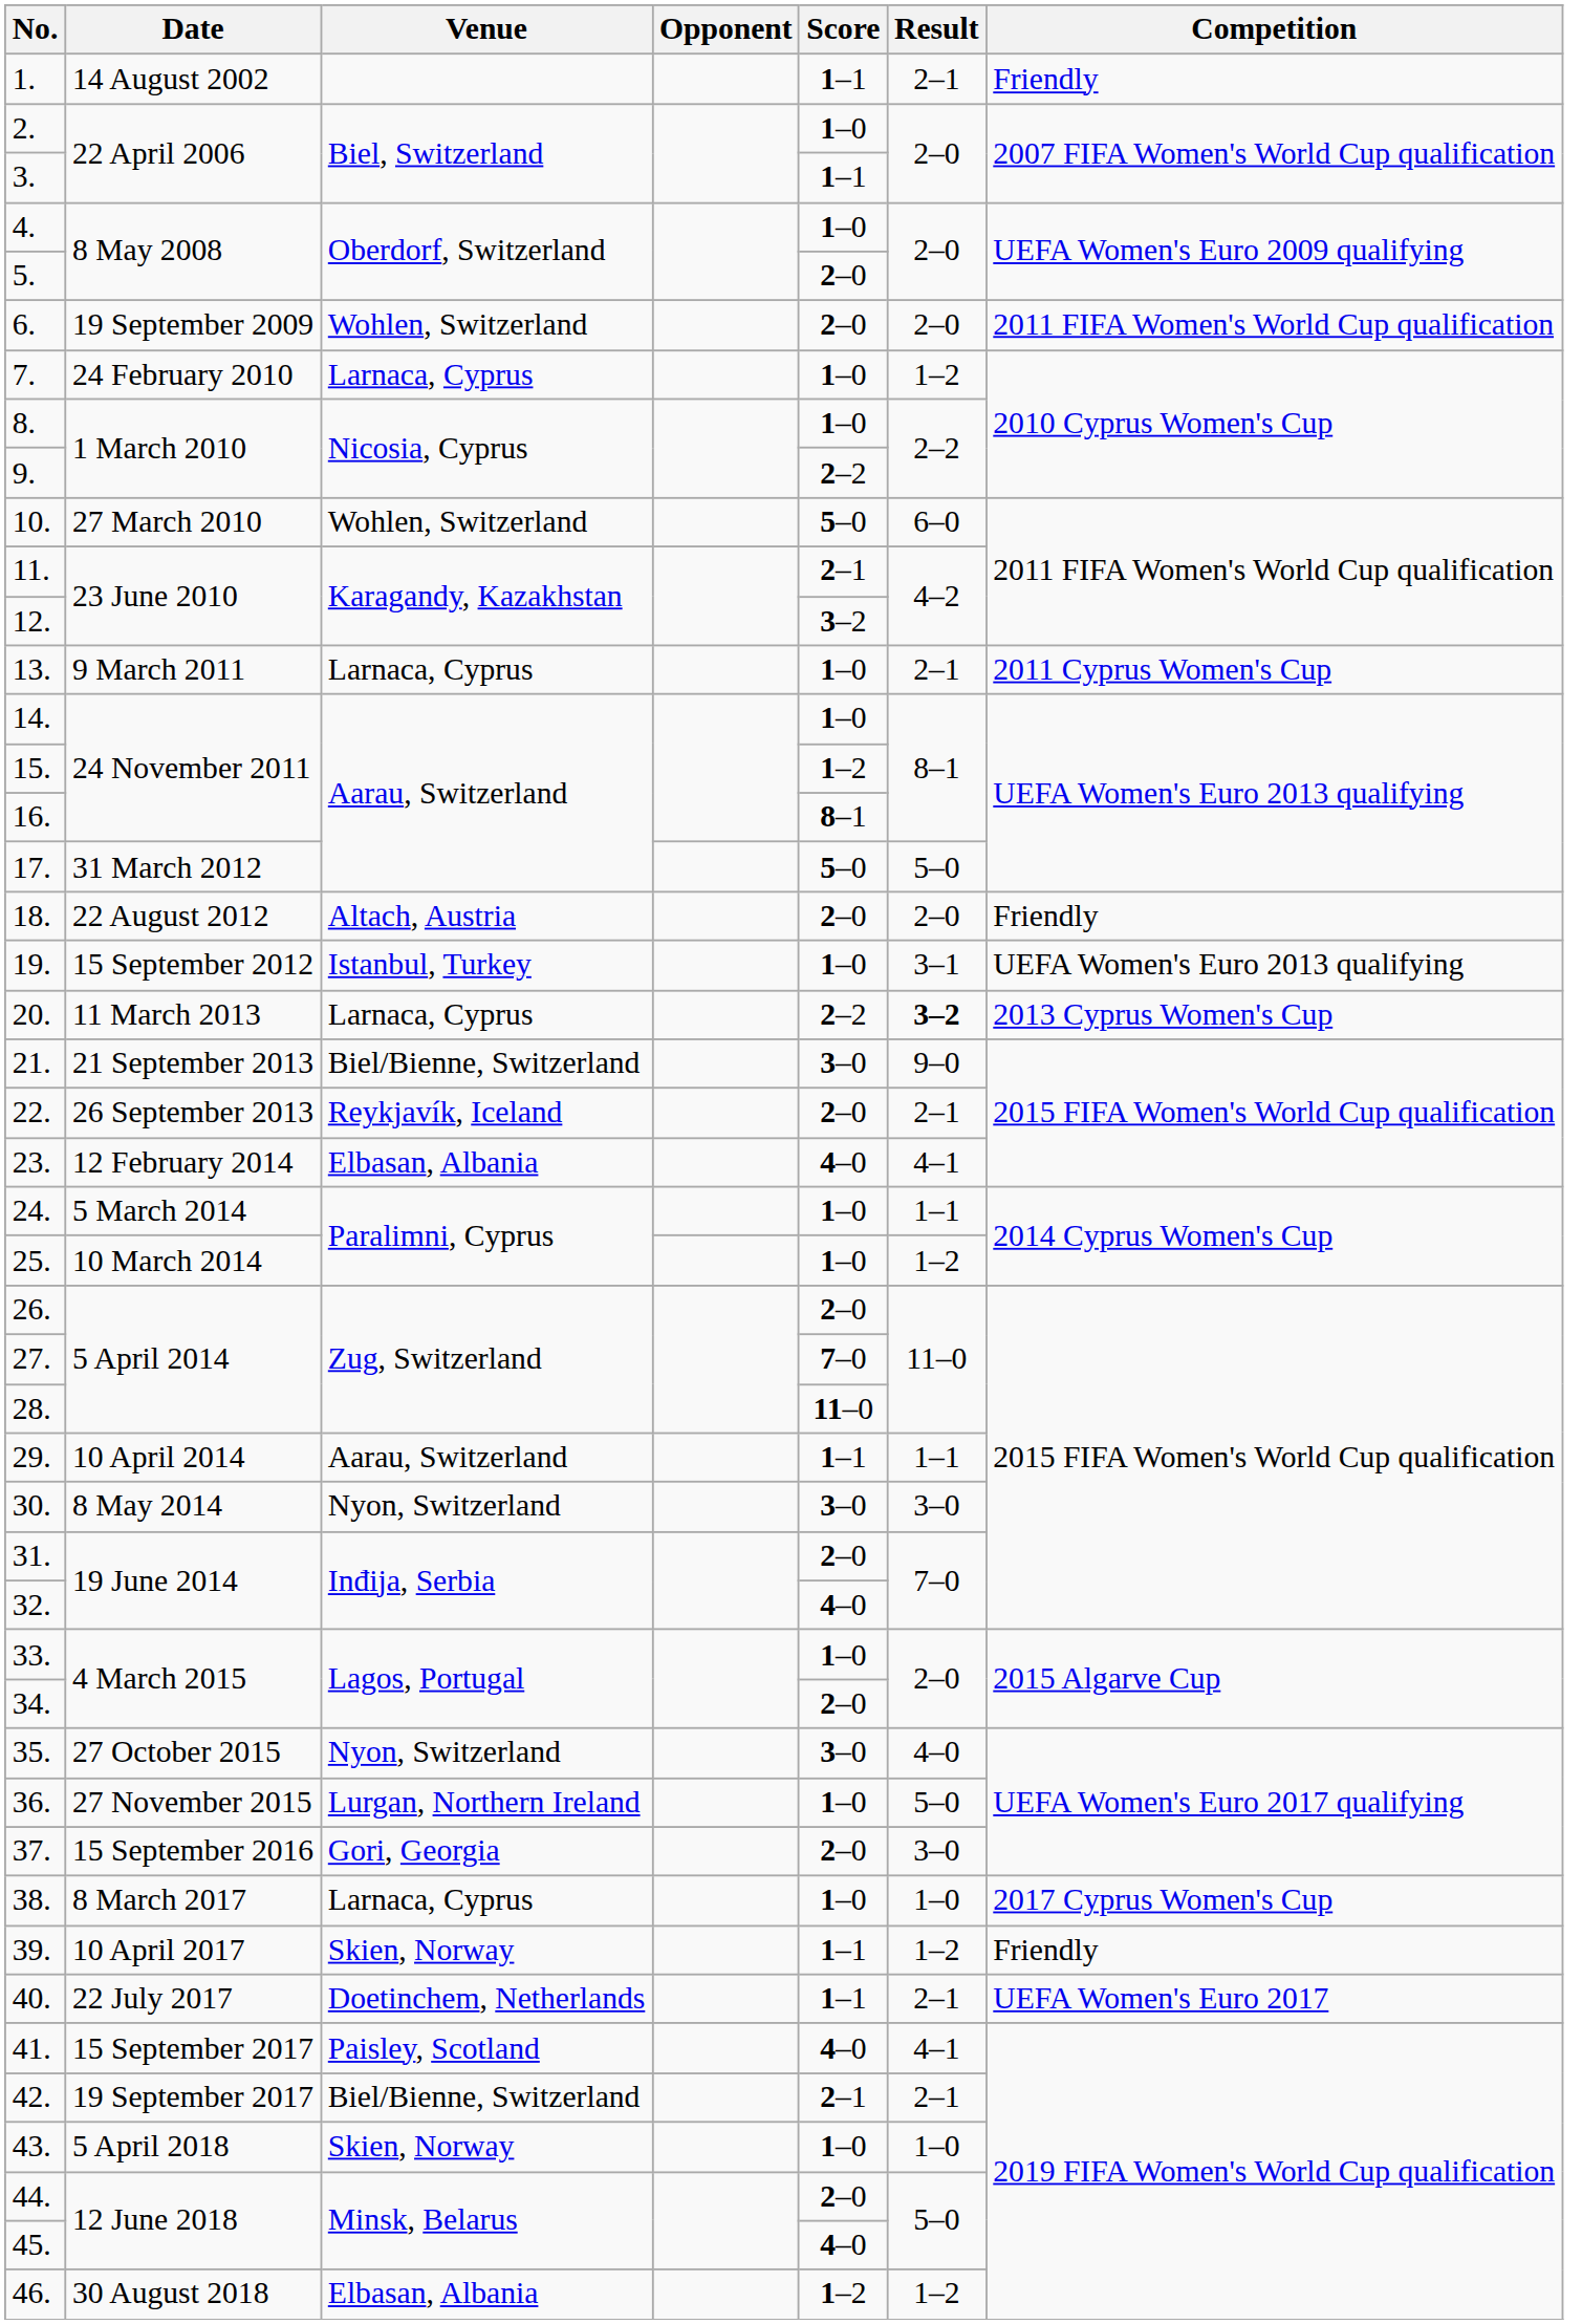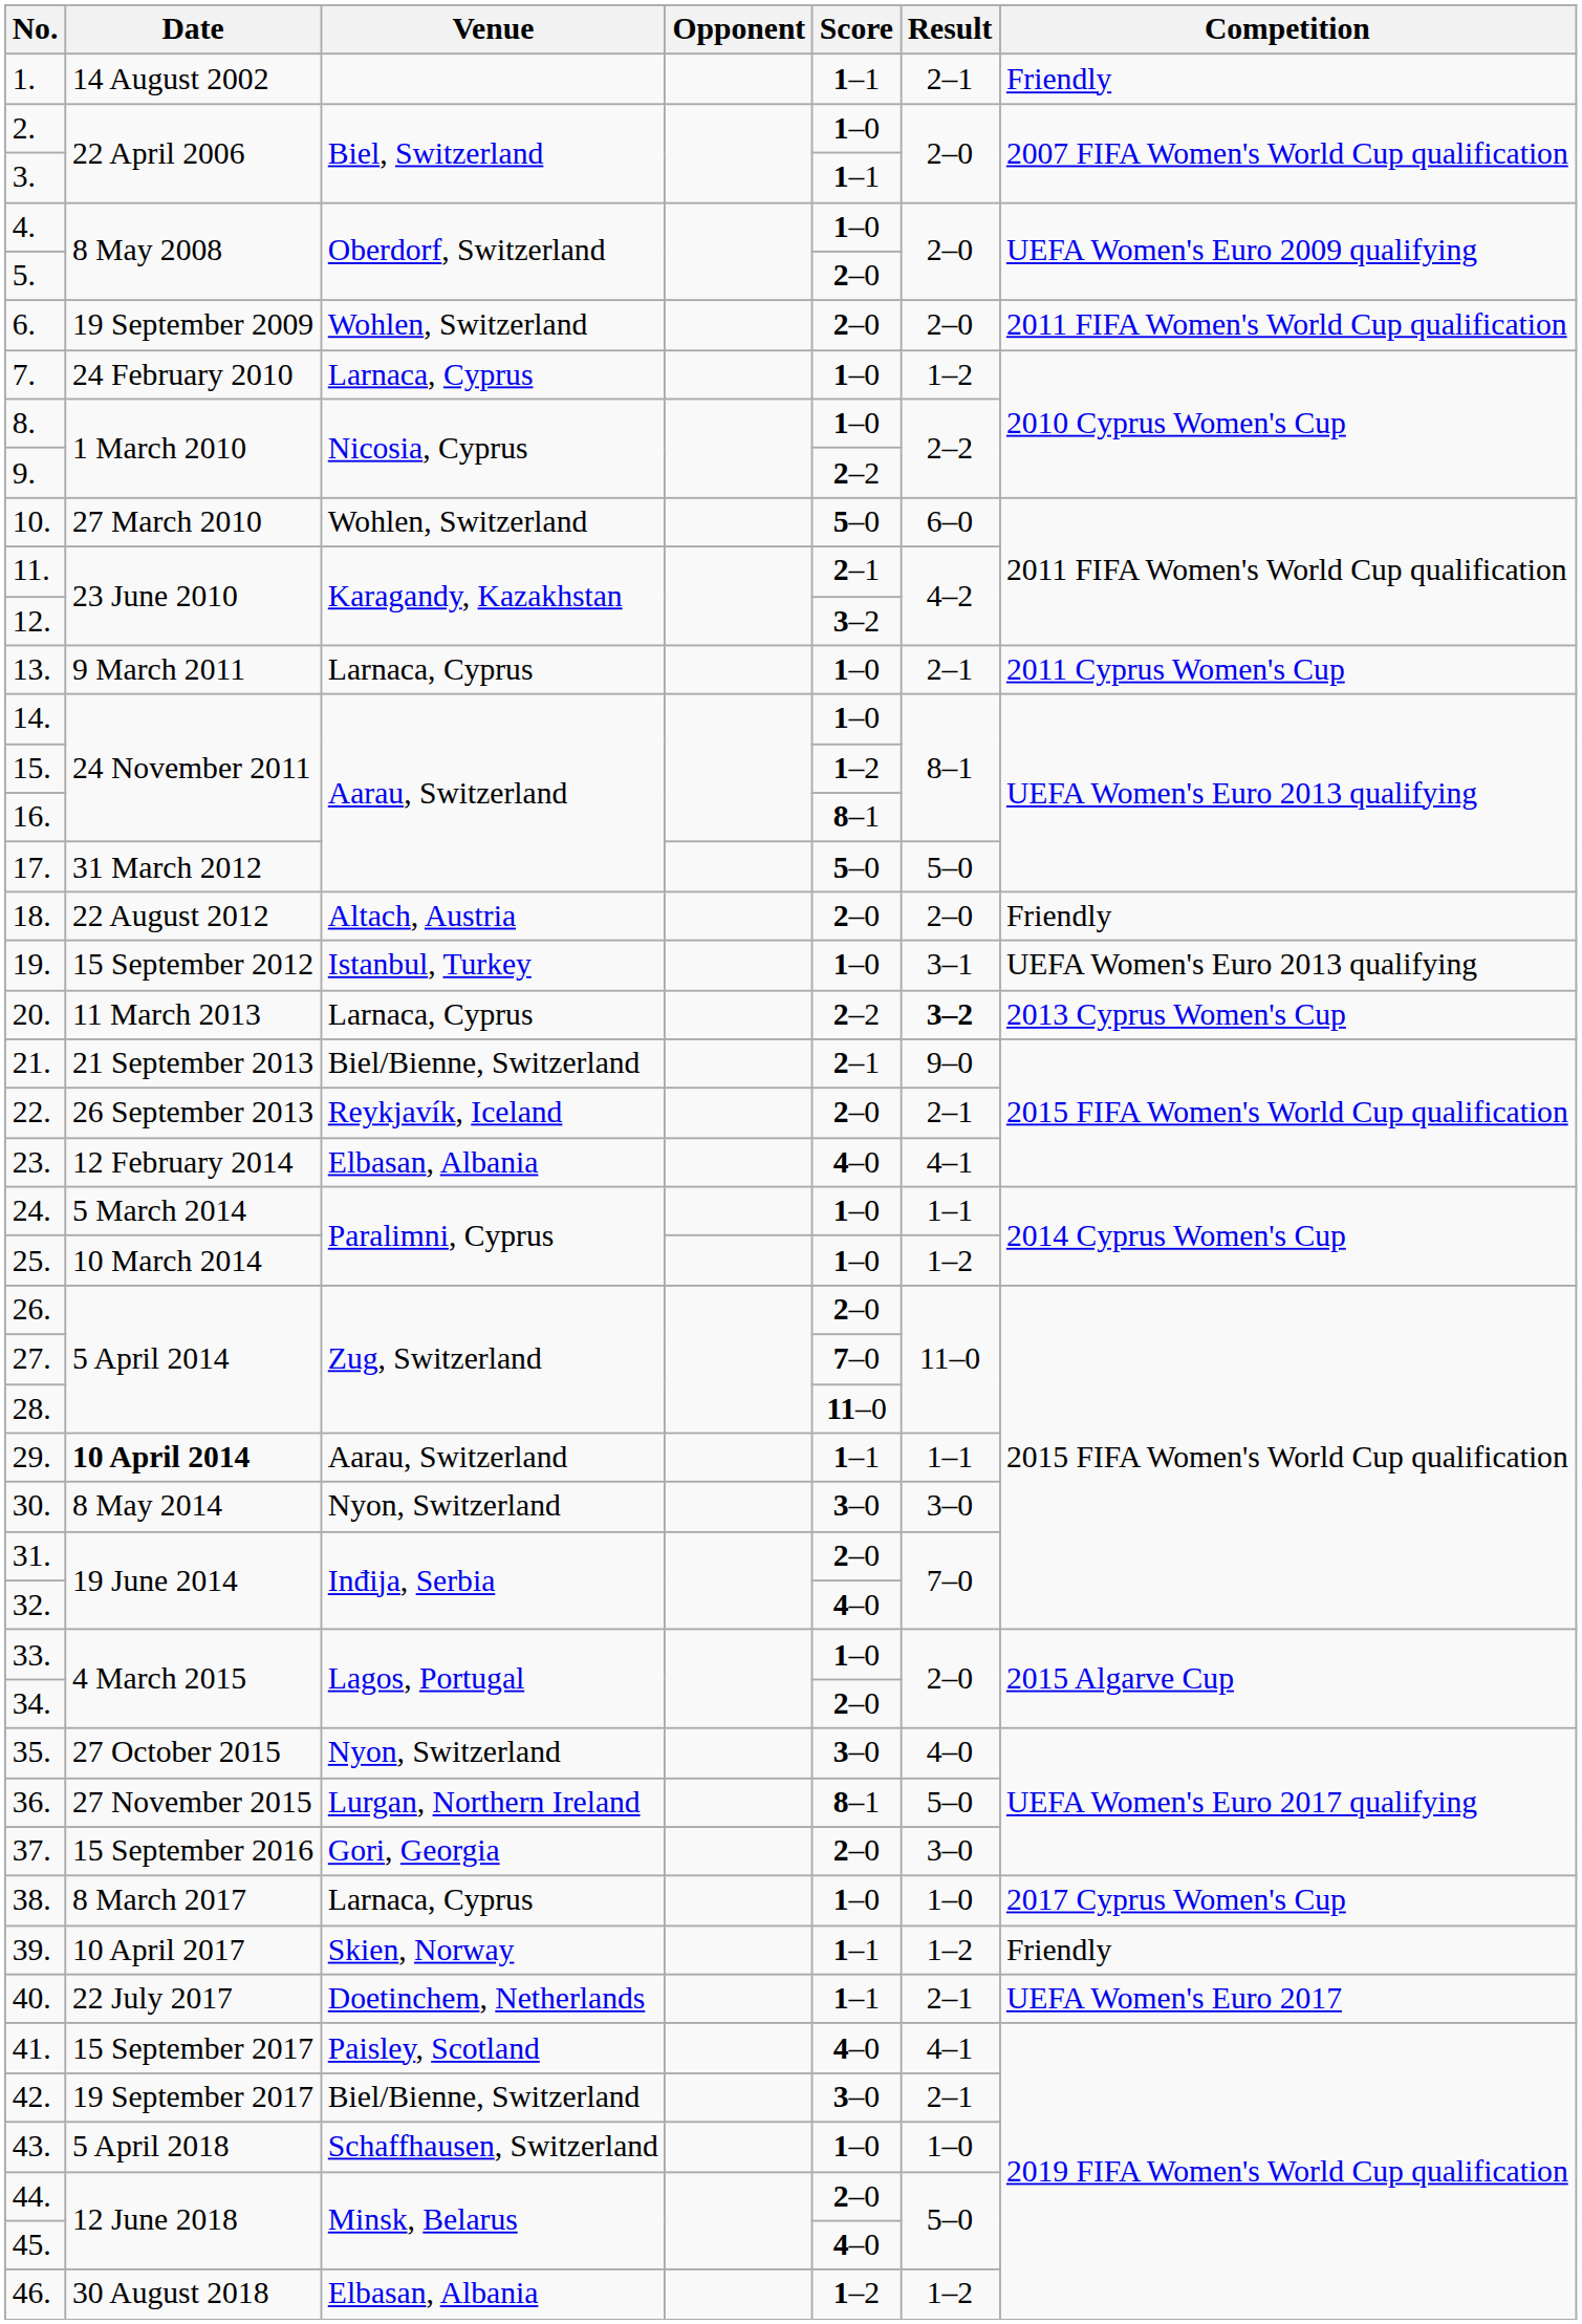21. | Score: 3–0 -> 2–1
29. | Date: normal -> bold
36. | Score: 1–0 -> 8–1
42. | Score: 2–1 -> 3–0
43. | Venue: Skien, Norway -> Schaffhausen, Switzerland
